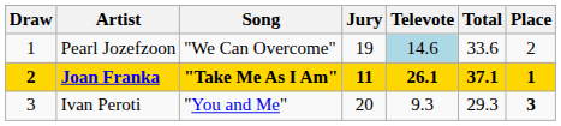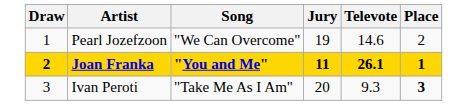- column: Total | 33.6 | 37.1 | 29.3
Pearl Jozefzoon | Televote: lightblue background -> no background
Joan Franka | Song: "Take Me As I Am" -> "You and Me"
Ivan Peroti | Song: "You and Me" -> "Take Me As I Am"
